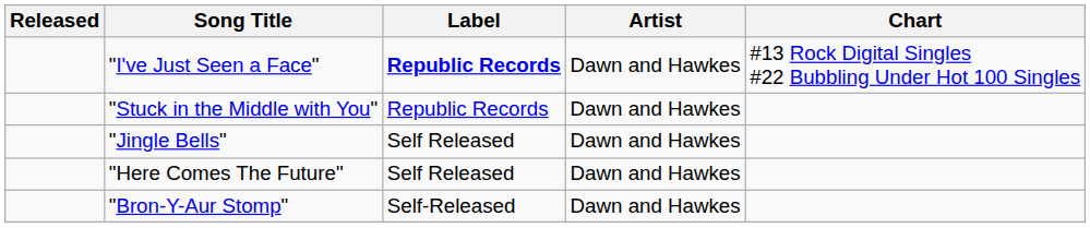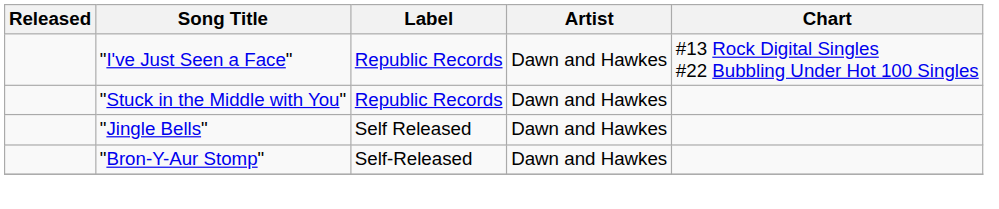"I've Just Seen a Face" | Label: bold -> normal
- row: "Here Comes The Future" | Self Released | Dawn and Hawkes
